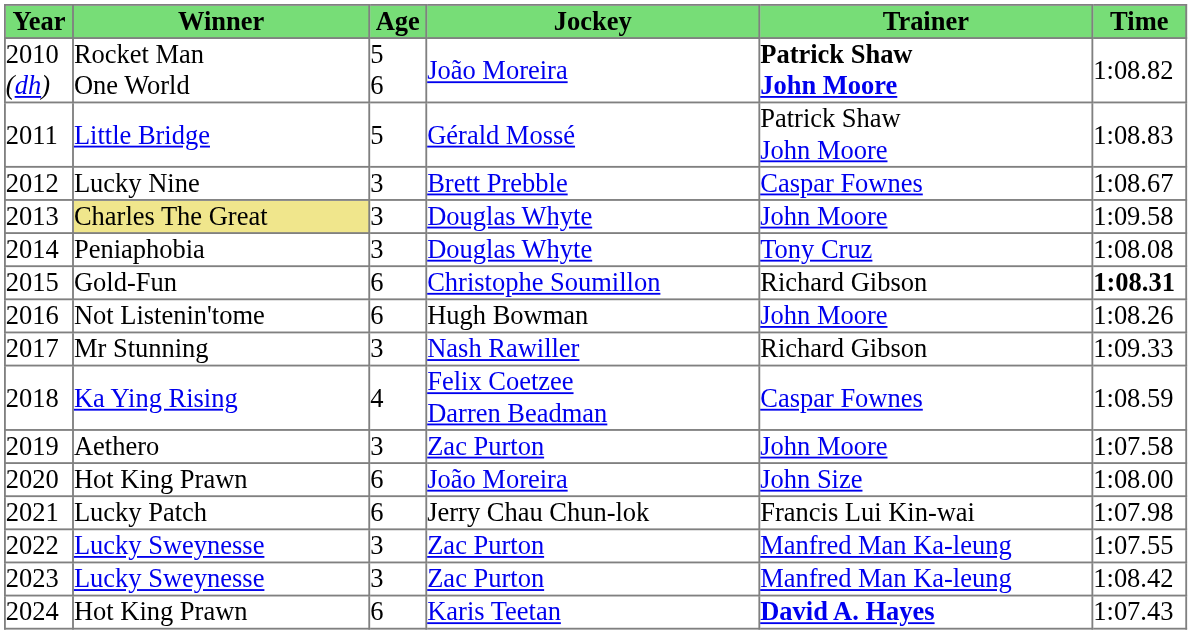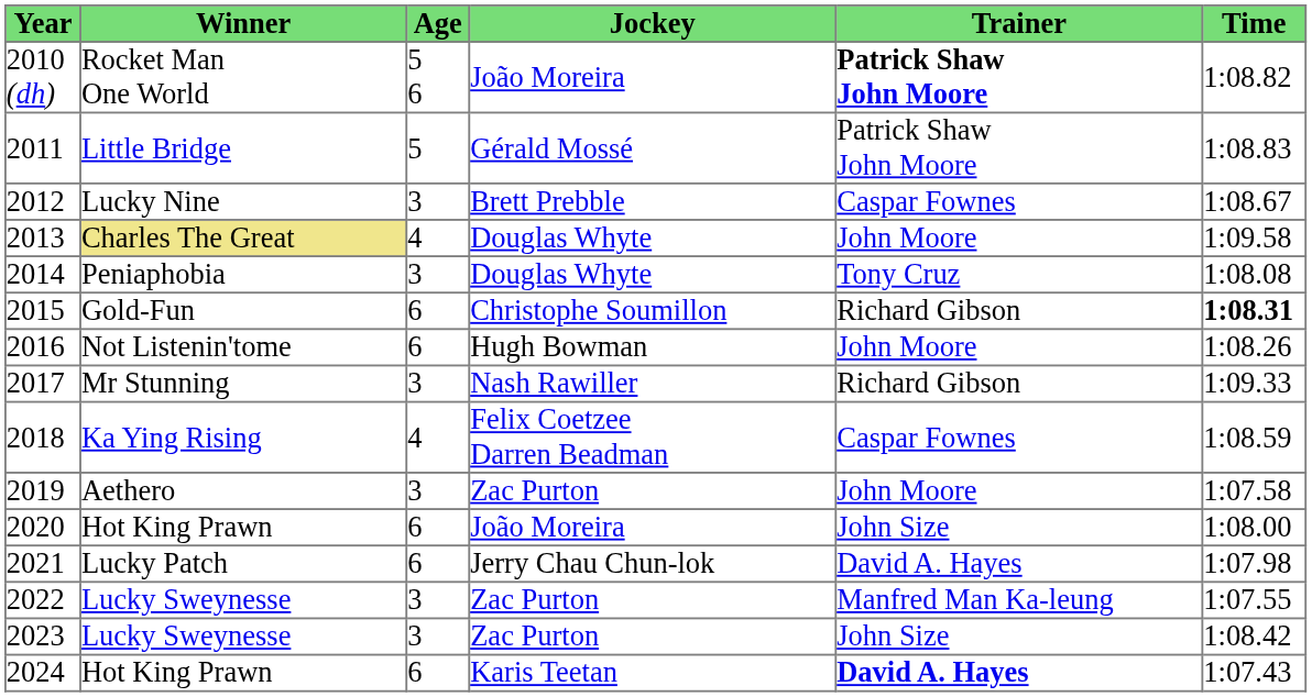2013 | Age: 3 -> 4
2021 | Trainer: Francis Lui Kin-wai -> David A. Hayes
2023 | Trainer: Manfred Man Ka-leung -> John Size
